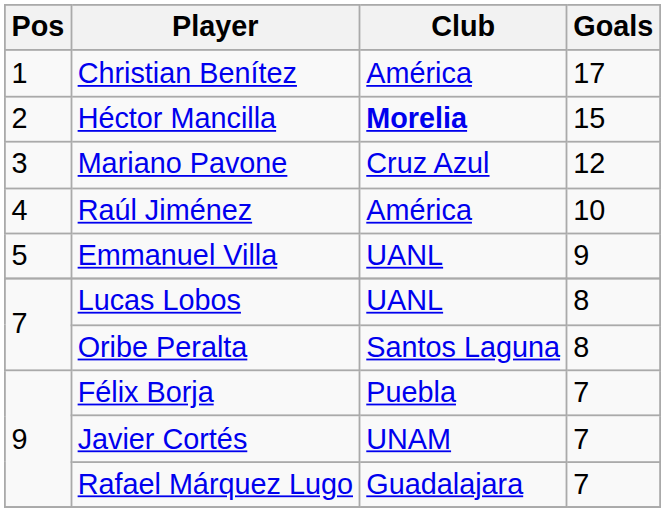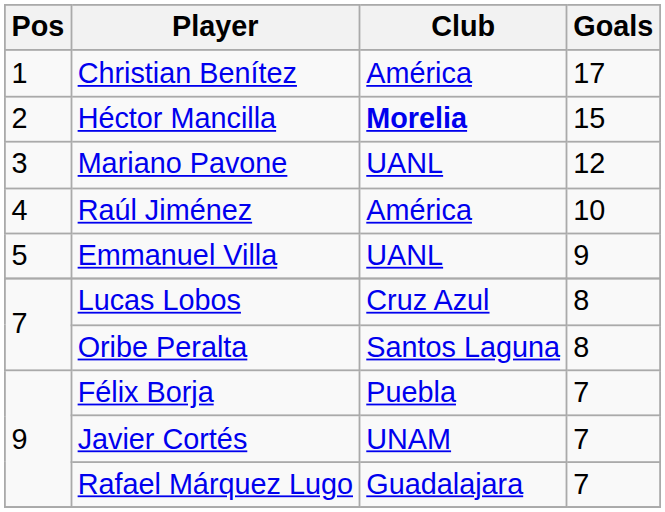Mariano Pavone | Club: Cruz Azul -> UANL
Lucas Lobos | Club: UANL -> Cruz Azul
